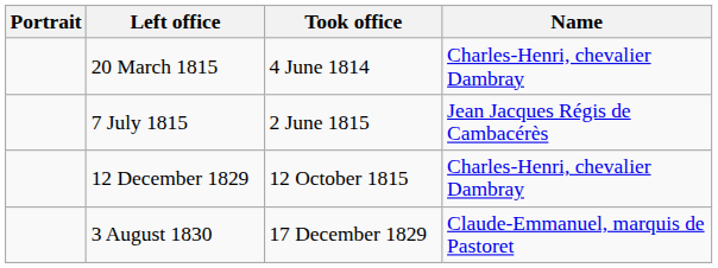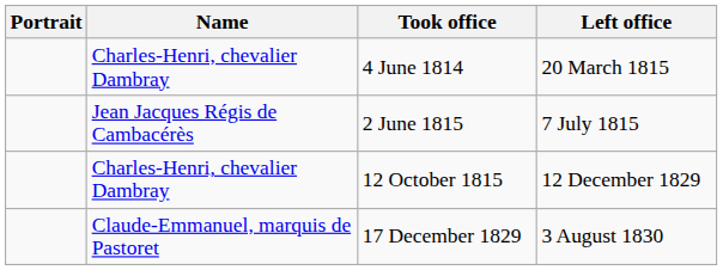columns swapped: Name <-> Left office
